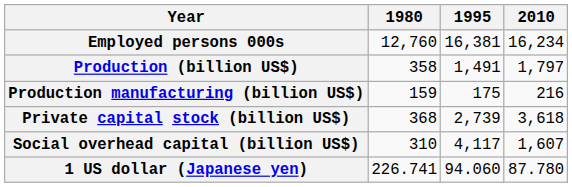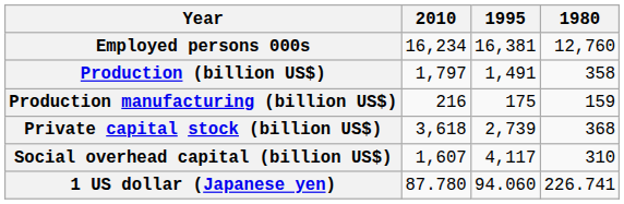columns swapped: 2010 <-> 1980
